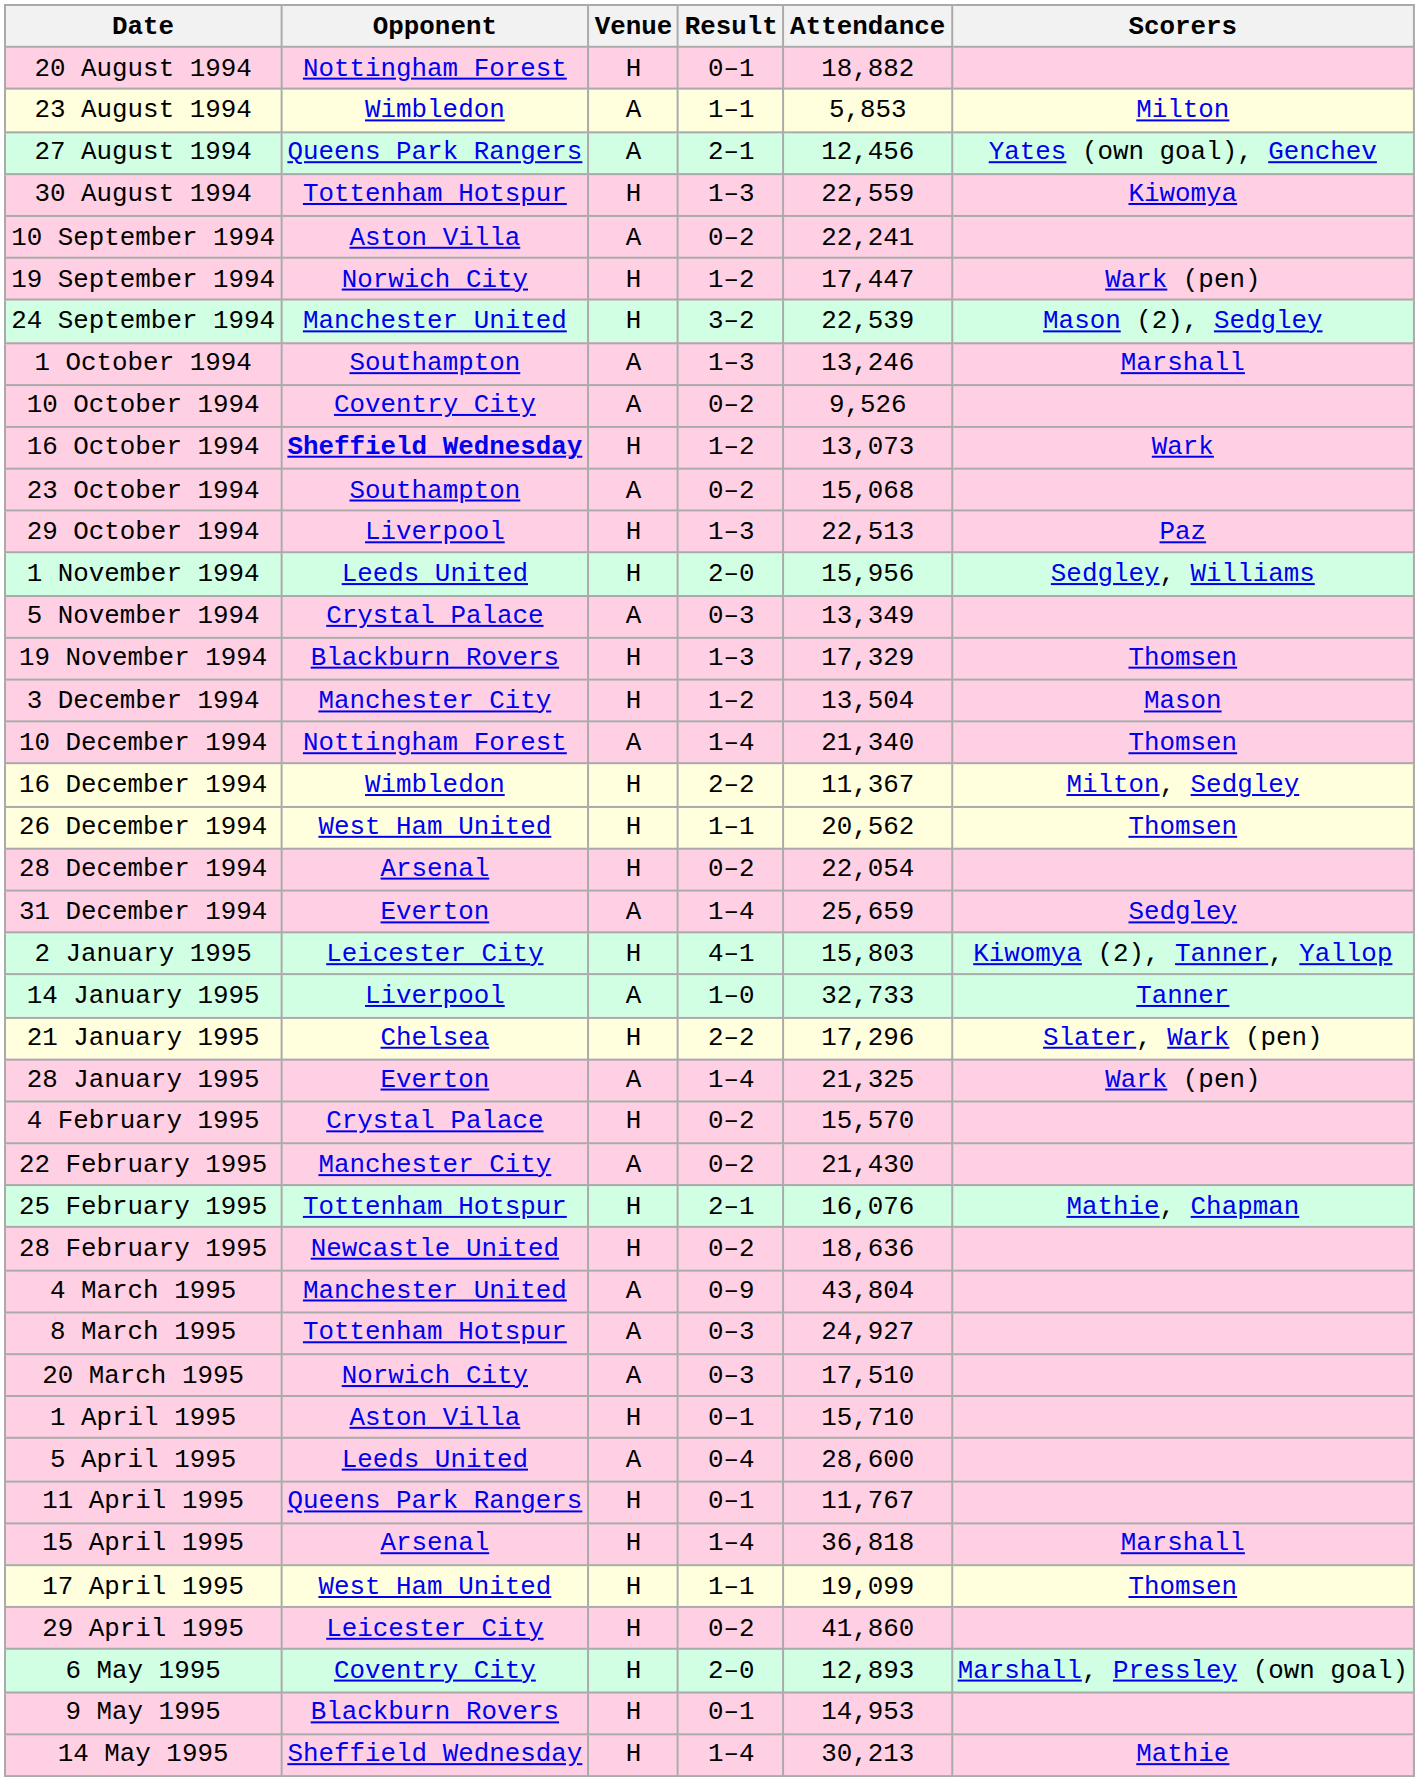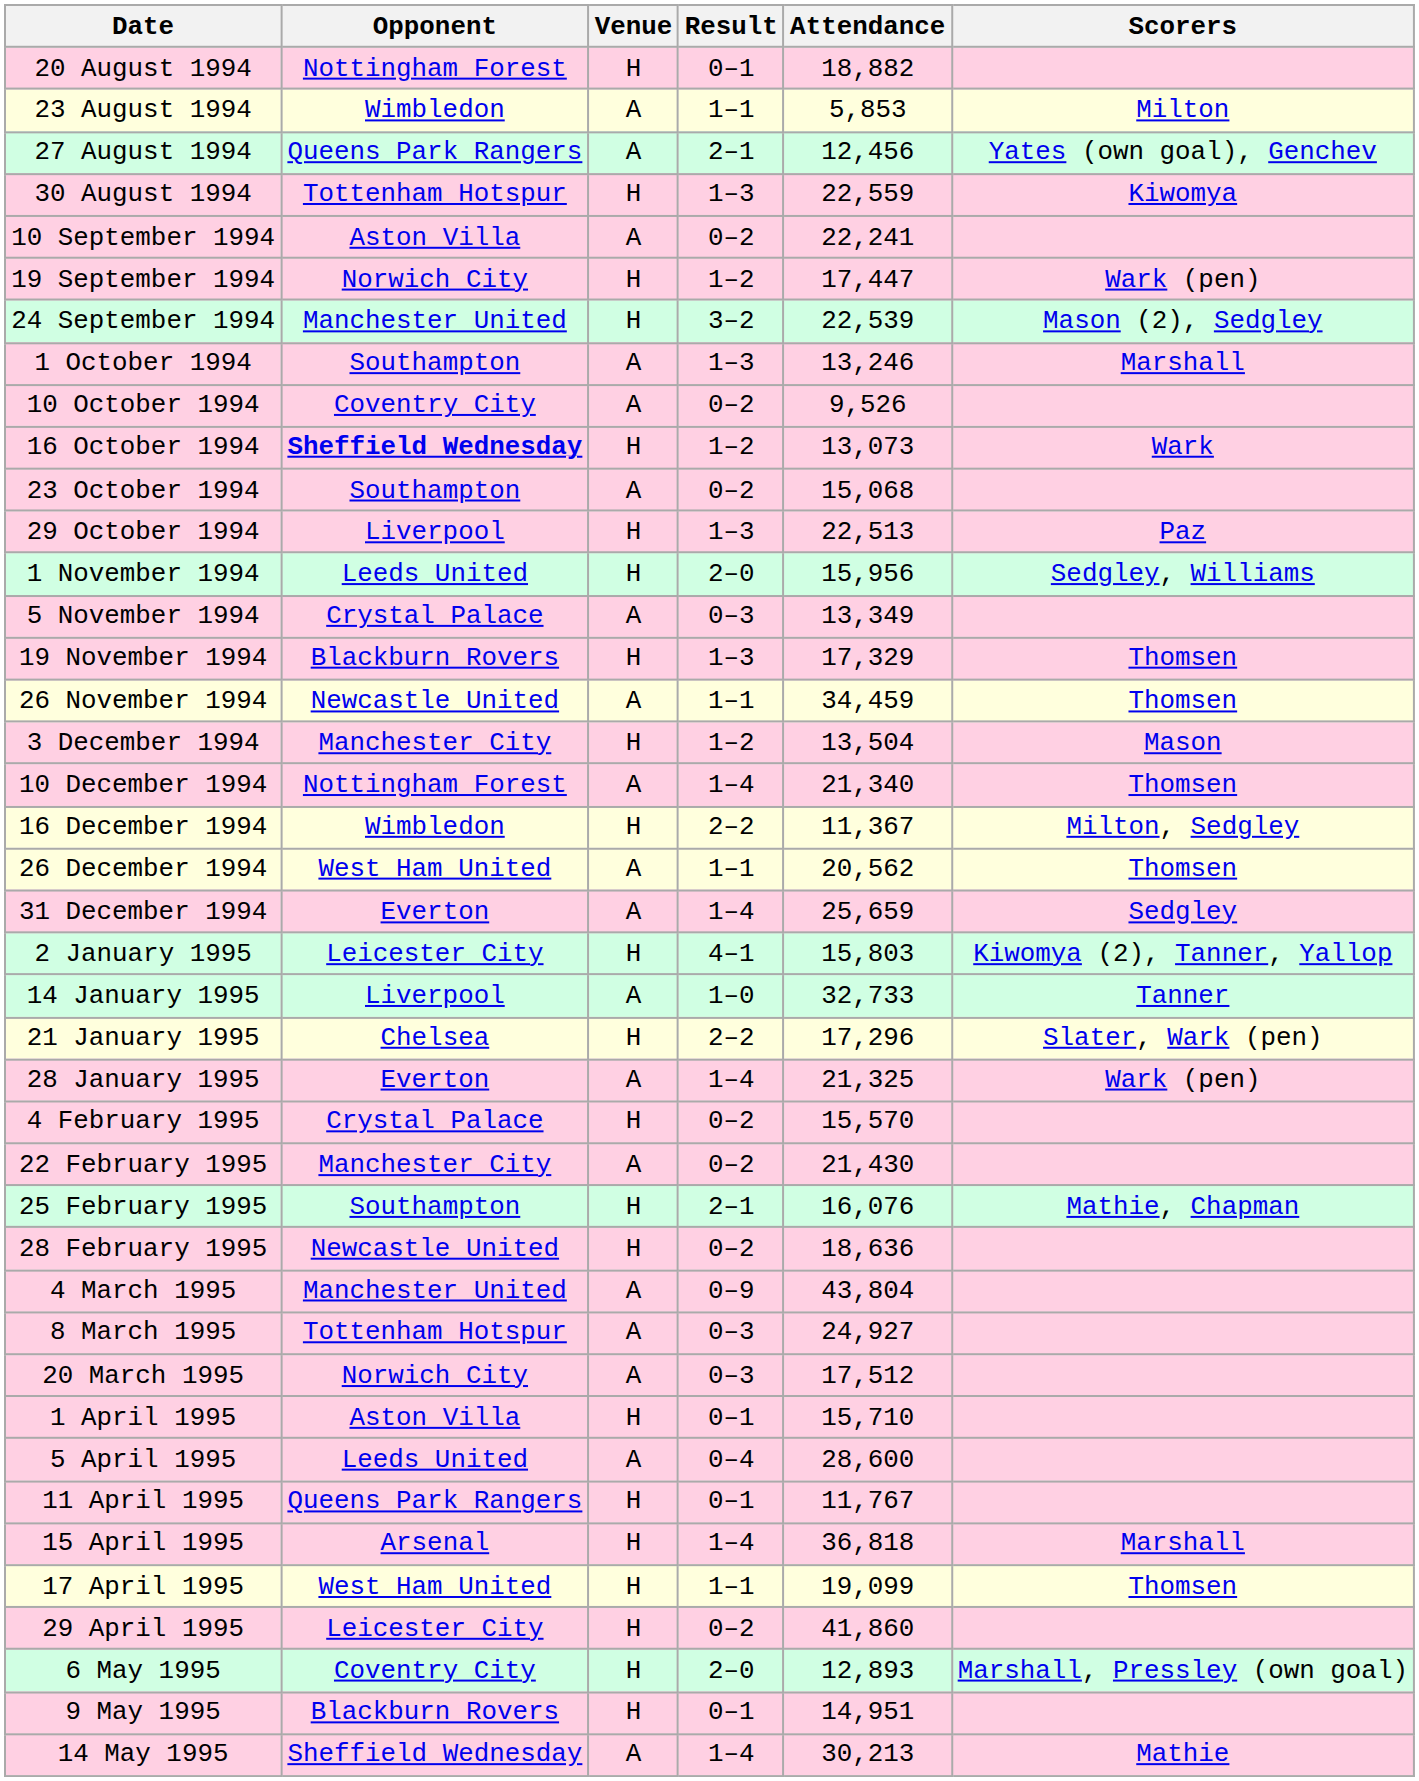+ row: 26 November 1994 | Newcastle United | A | 1–1 | 34,459 | Thomsen
26 December 1994 | Venue: H -> A
- row: 28 December 1994 | Arsenal | H | 0–2 | 22,054
25 February 1995 | Opponent: Tottenham Hotspur -> Southampton
20 March 1995 | Attendance: 17,510 -> 17,512
9 May 1995 | Attendance: 14,953 -> 14,951
14 May 1995 | Venue: H -> A
